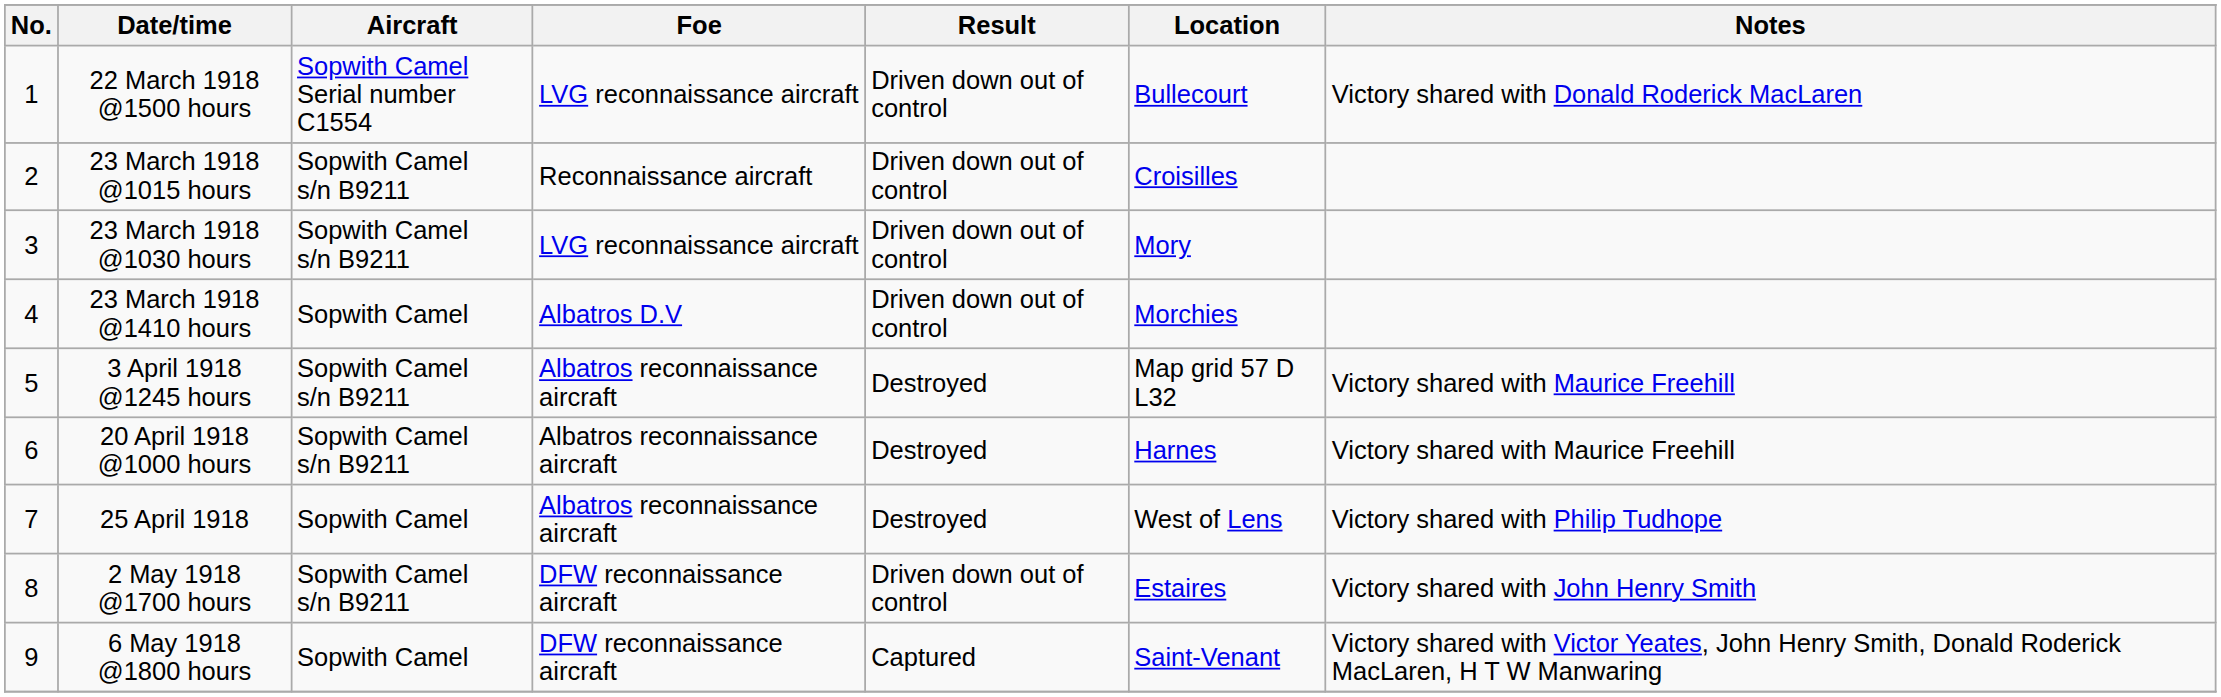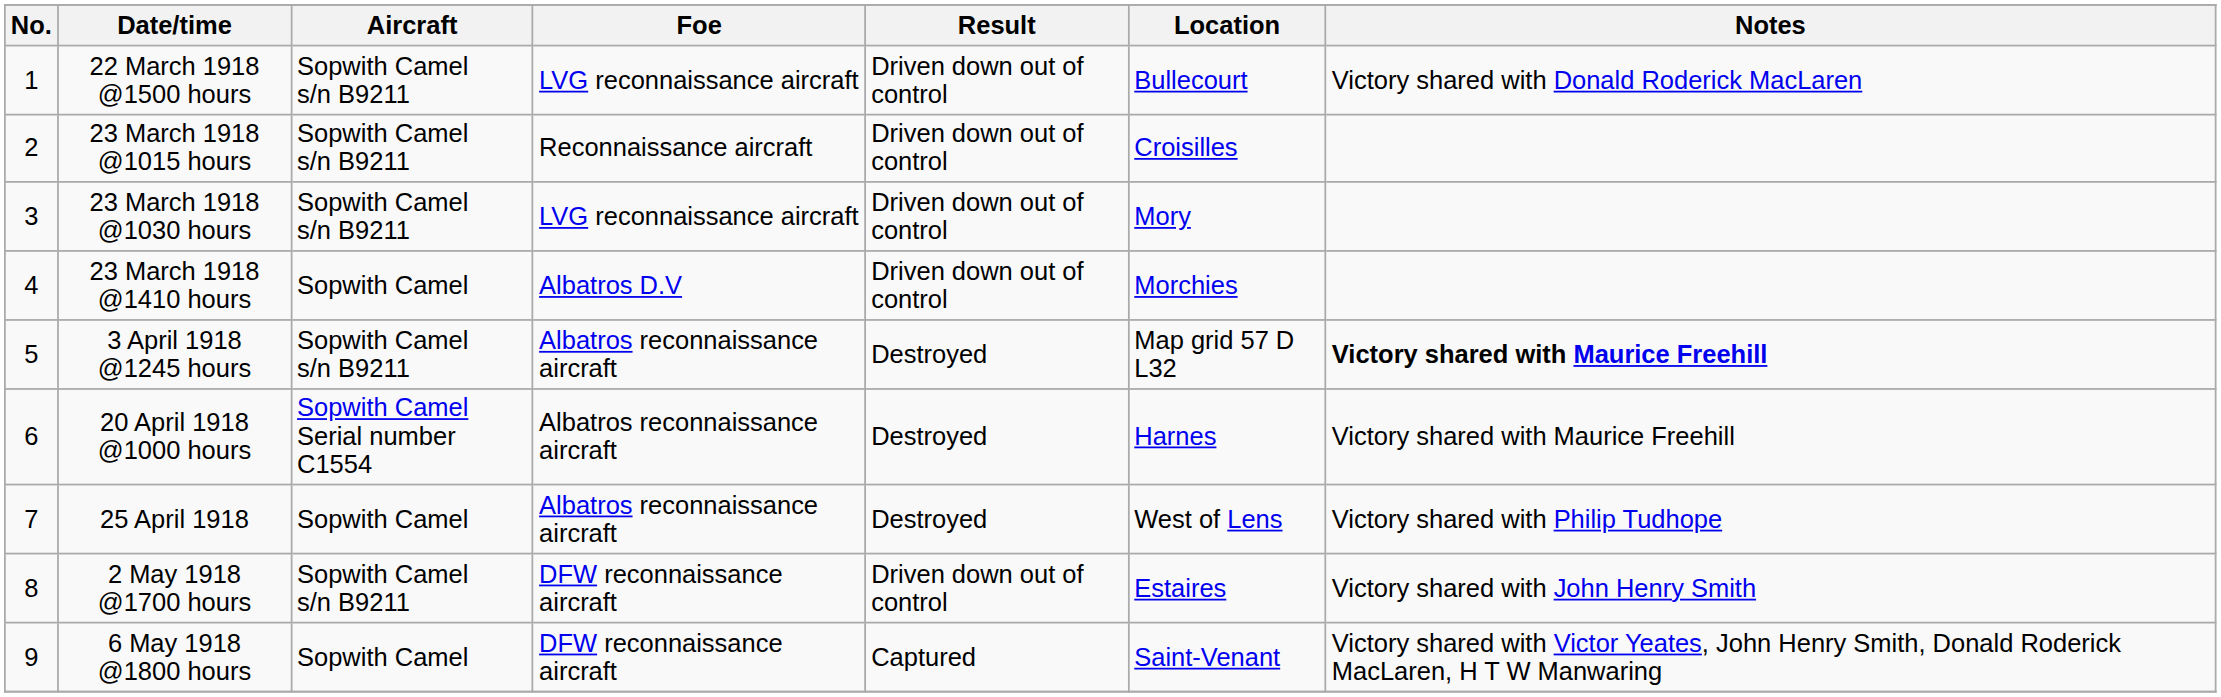22 March 1918 @1500 hours | Aircraft: Sopwith Camel Serial number C1554 -> Sopwith Camel s/n B9211
3 April 1918 @1245 hours | Notes: normal -> bold
20 April 1918 @1000 hours | Aircraft: Sopwith Camel s/n B9211 -> Sopwith Camel Serial number C1554
